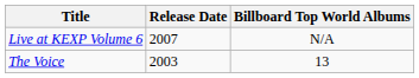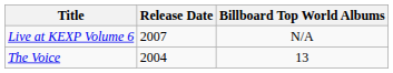The Voice | Release Date: 2003 -> 2004
